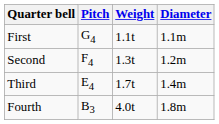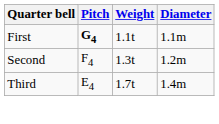First | Pitch: normal -> bold
- row: Fourth | B3 | 4.0t | 1.8m
